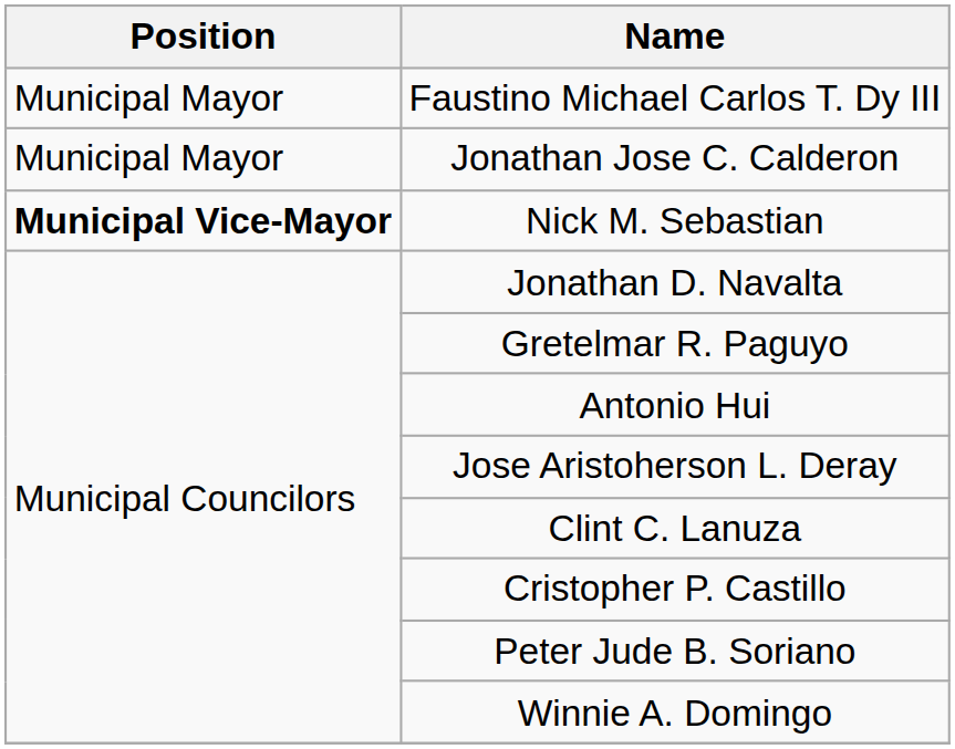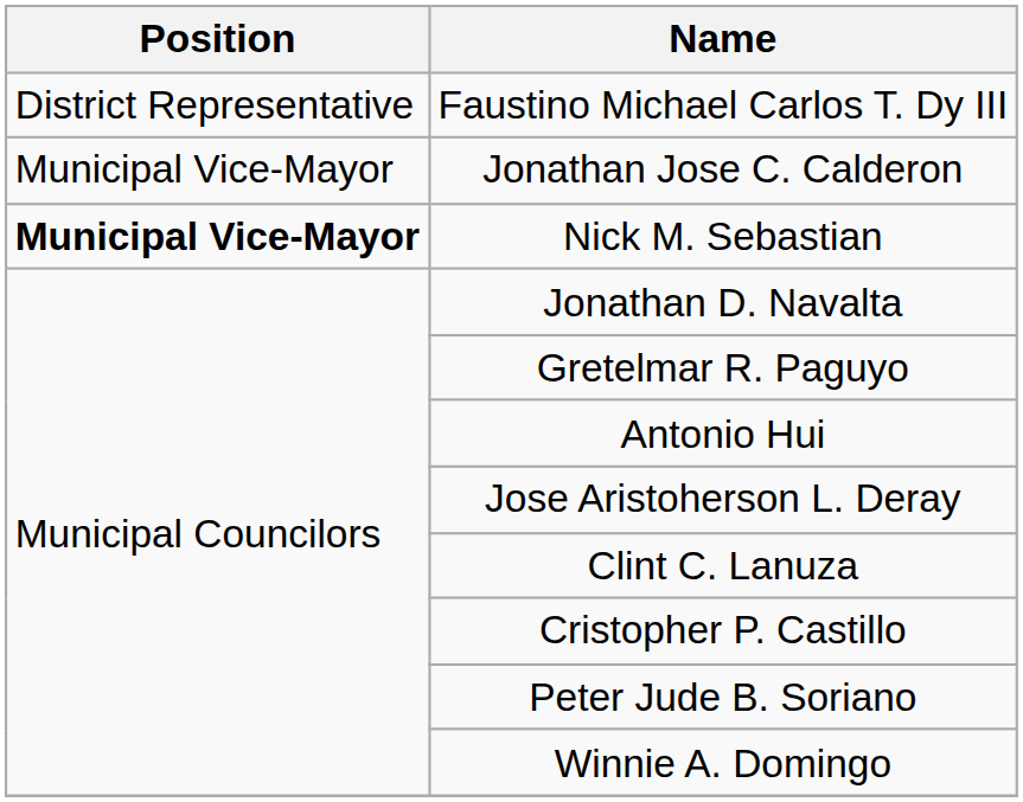Faustino Michael Carlos T. Dy III | Position: Municipal Mayor -> District Representative
Jonathan Jose C. Calderon | Position: Municipal Mayor -> Municipal Vice-Mayor
